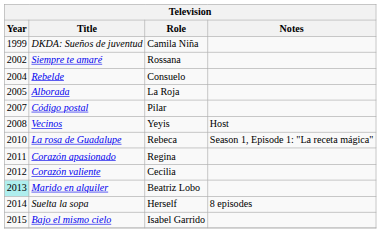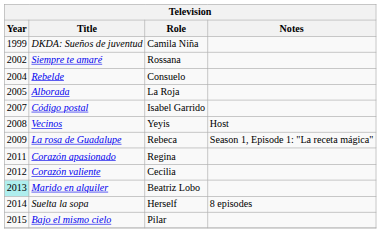Código postal | Role: Pilar -> Isabel Garrido
La rosa de Guadalupe | Year: 2010 -> 2009
Bajo el mismo cielo | Role: Isabel Garrido -> Pilar
